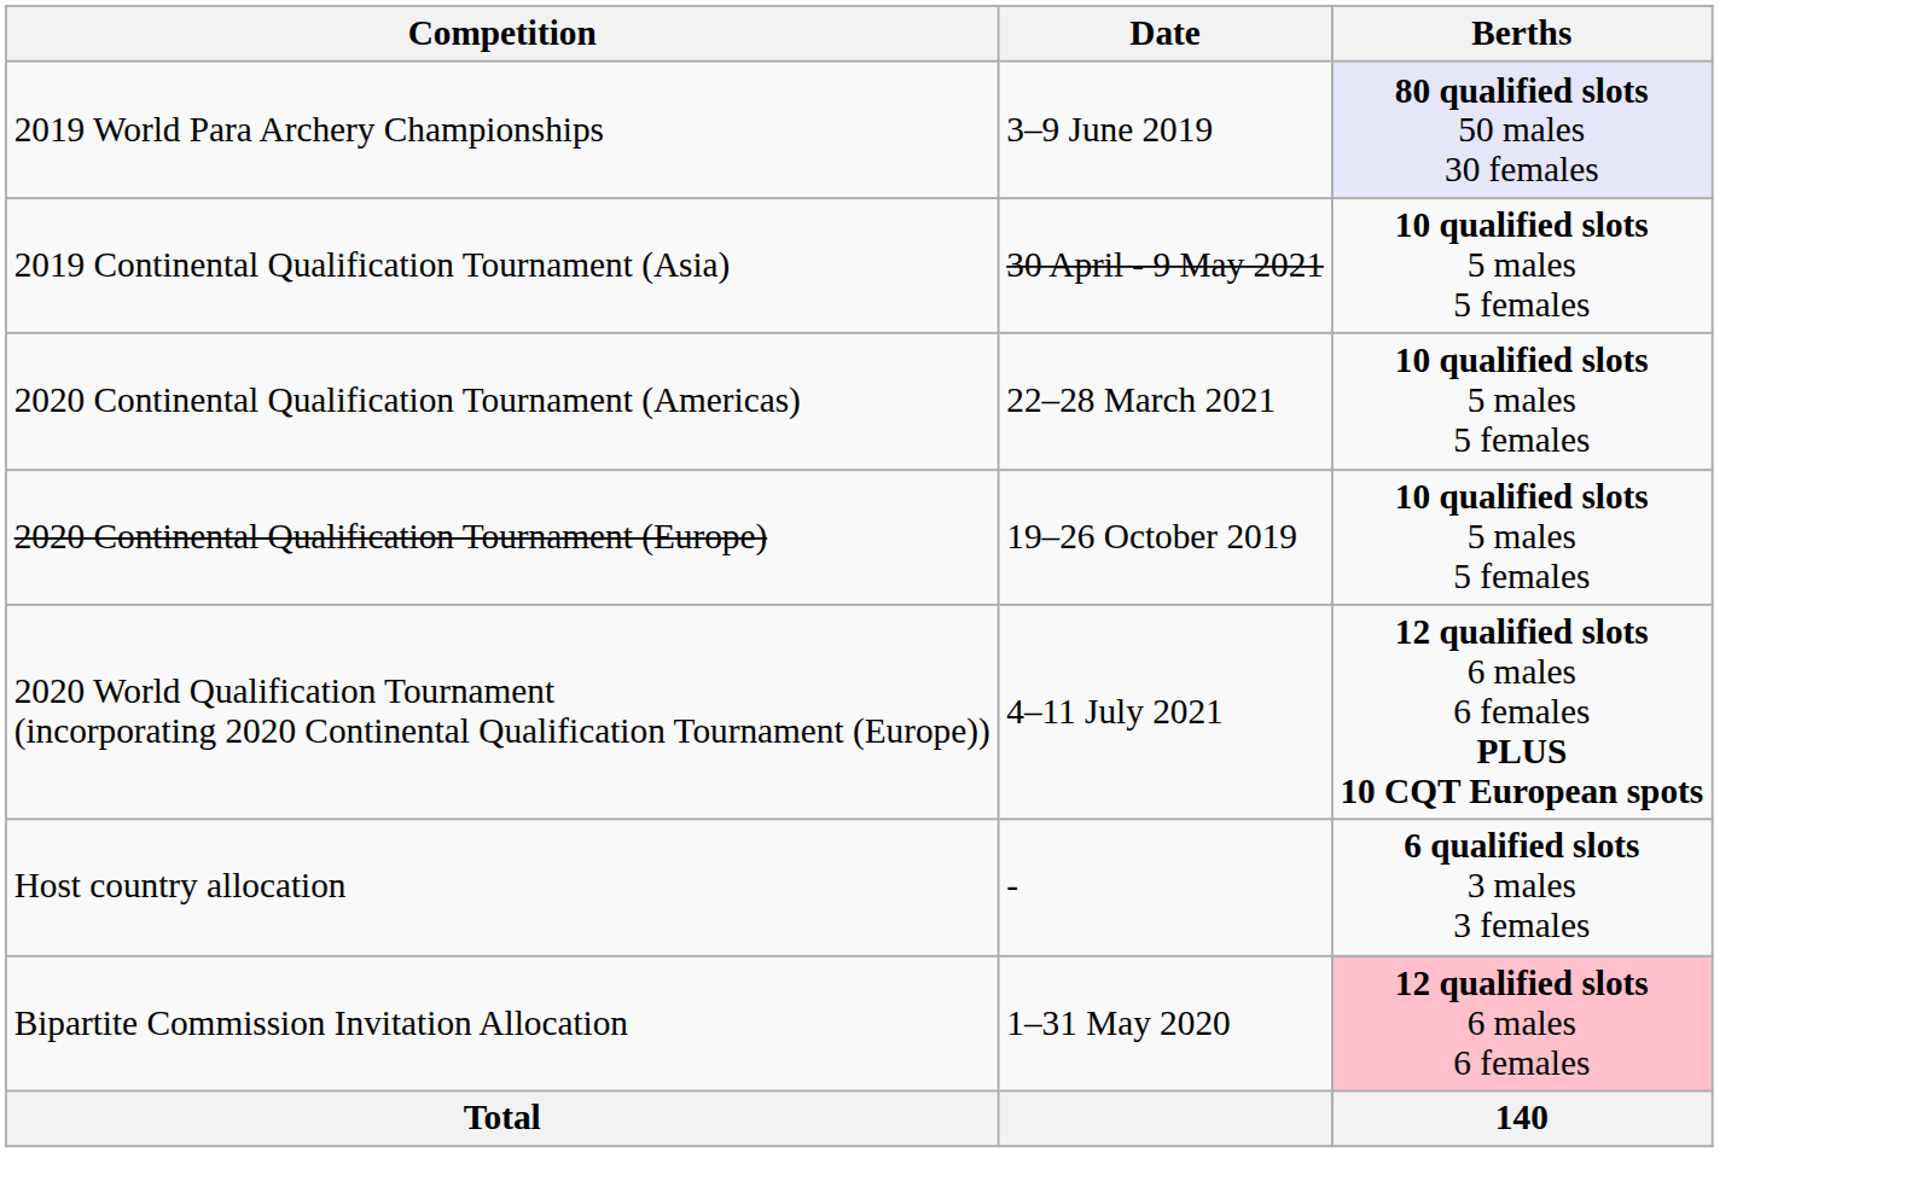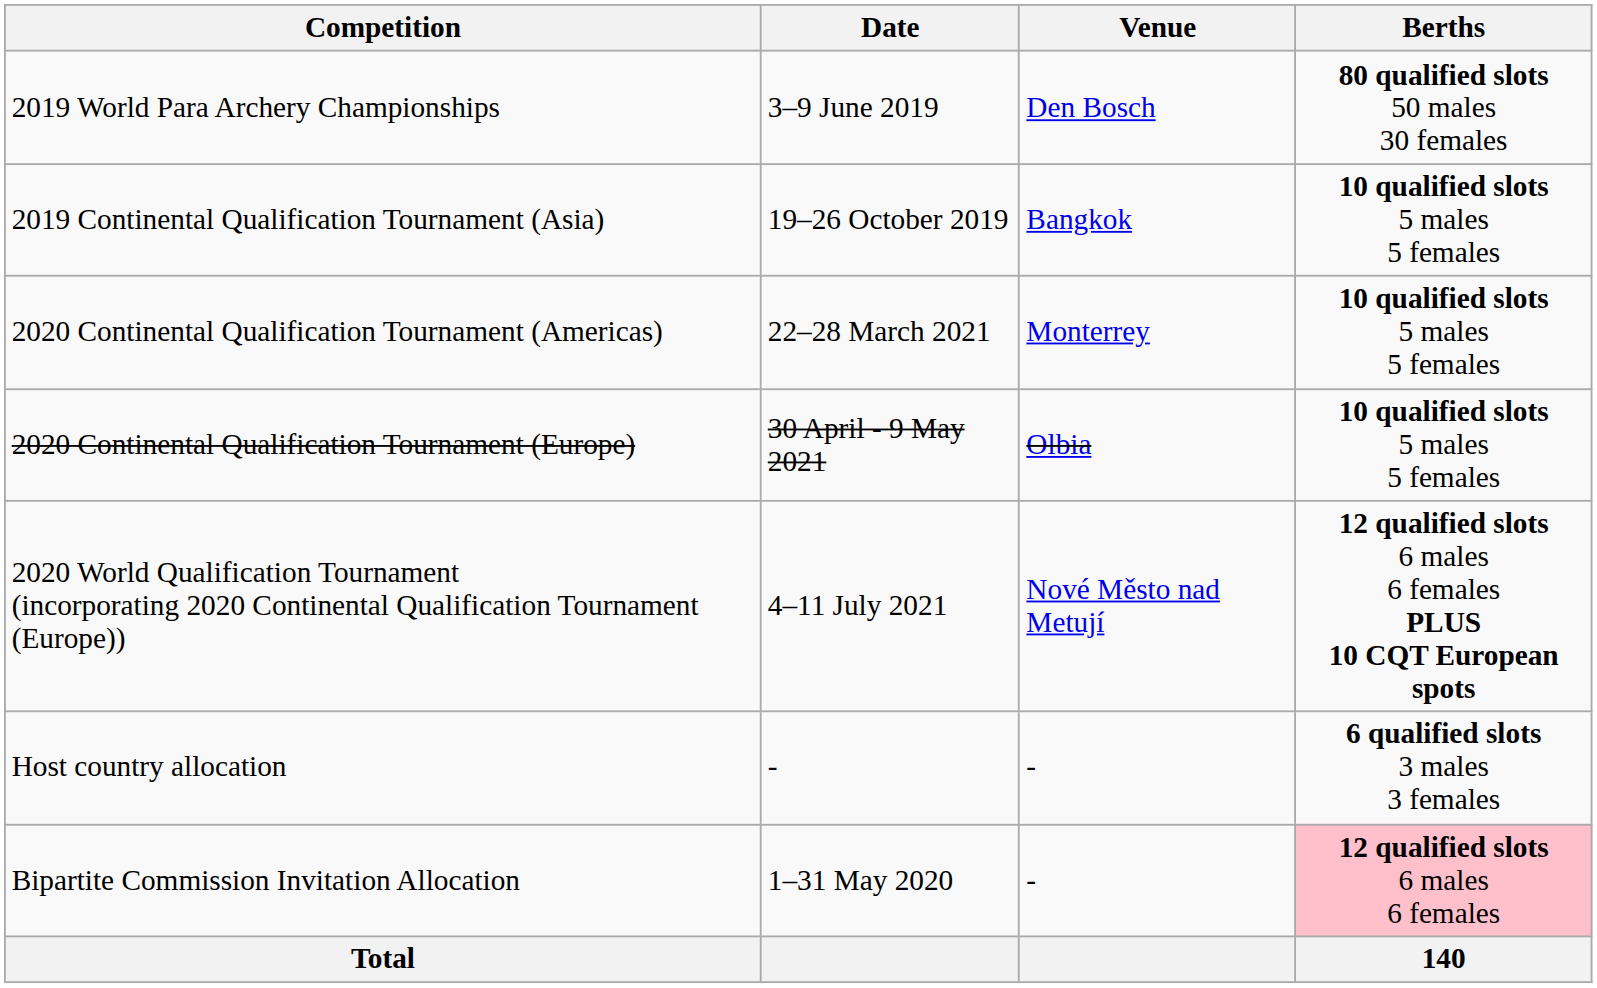+ column: Venue | Den Bosch | Bangkok | Monterrey | Olbia | Nové Město nad Metují | - | -
2019 World Para Archery Championships | Berths: lavender background -> no background
2019 Continental Qualification Tournament (Asia) | Date: 30 April - 9 May 2021 -> 19–26 October 2019
2020 Continental Qualification Tournament (Europe) | Date: 19–26 October 2019 -> 30 April - 9 May 2021
